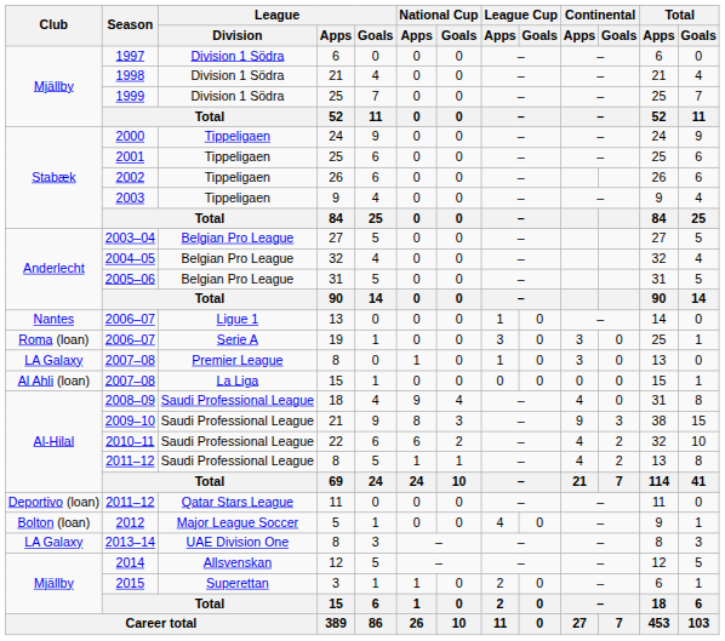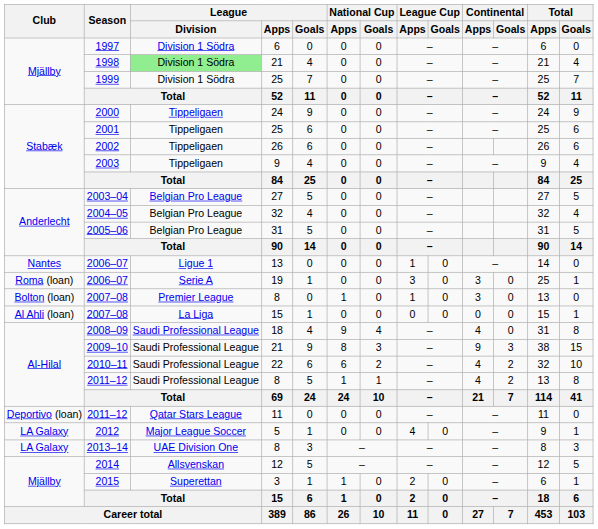1998 | League / Division: no background -> lightgreen background
2007–08 / 8 | Club: LA Galaxy -> Bolton (loan)
2012 | Club: Bolton (loan) -> LA Galaxy
